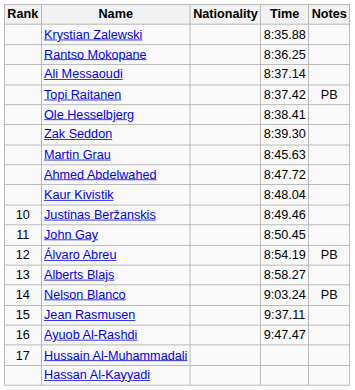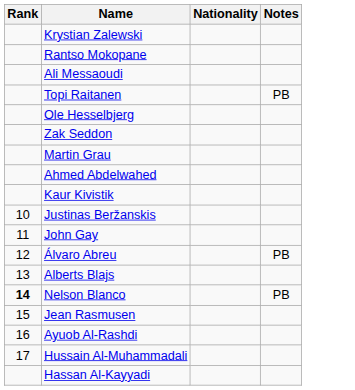- column: Time | 8:35.88 | 8:36.25 | 8:37.14 | 8:37.42 | 8:38.41 | 8:39.30 | 8:45.63 | 8:47.72 | 8:48.04 | 8:49.46 | 8:50.45 | 8:54.19 | 8:58.27 | 9:03.24 | 9:37.11 | 9:47.47
Nelson Blanco | Rank: normal -> bold
